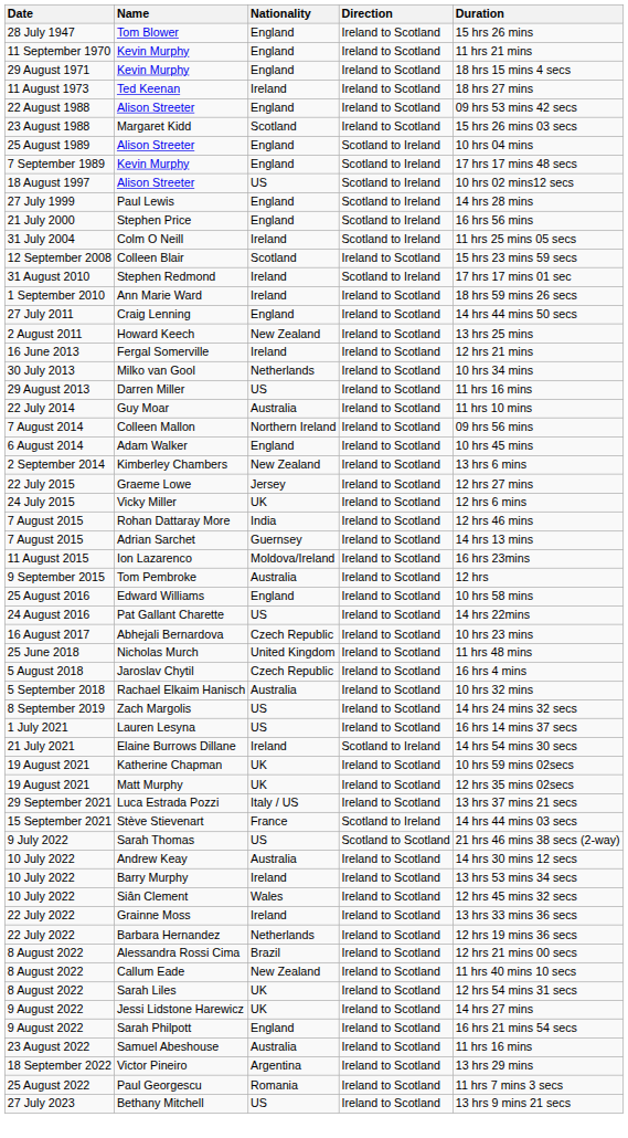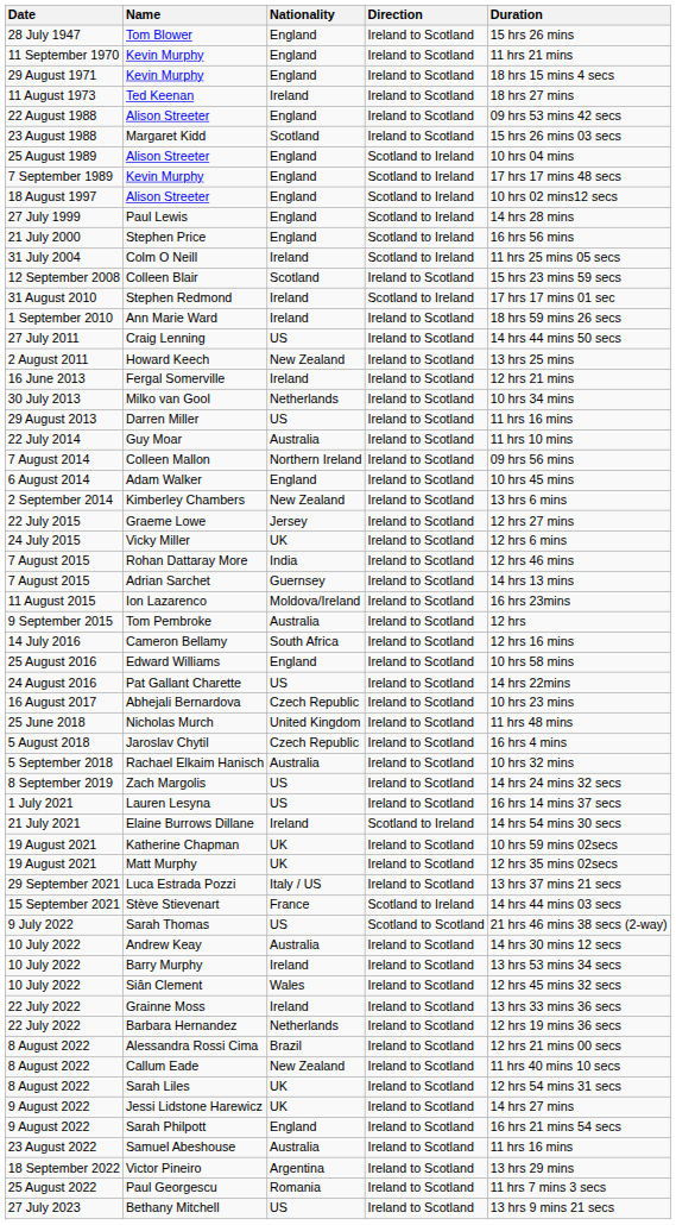18 August 1997 / Alison Streeter | Nationality: US -> England
Craig Lenning | Nationality: England -> US
+ row: 14 July 2016 | Cameron Bellamy | South Africa | Ireland to Scotland | 12 hrs 16 mins
